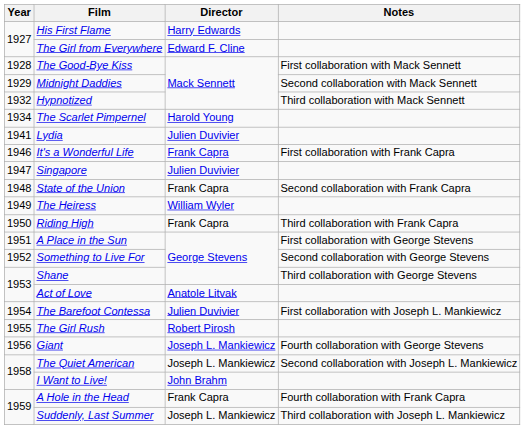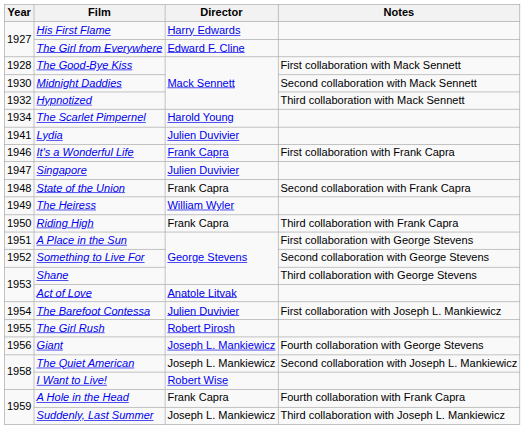Midnight Daddies | Year: 1929 -> 1930
I Want to Live! | Director: John Brahm -> Robert Wise
